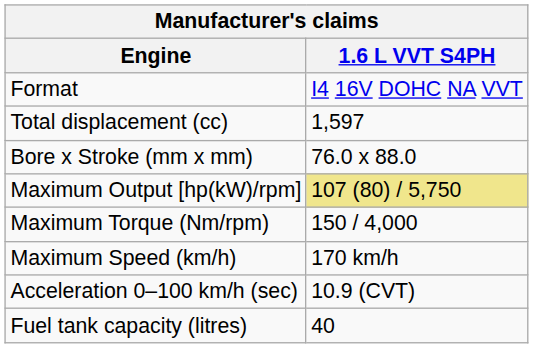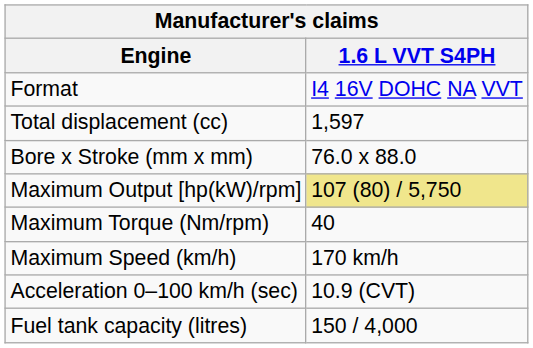Maximum Torque (Nm/rpm) | 1.6 L VVT S4PH: 150 / 4,000 -> 40
Fuel tank capacity (litres) | 1.6 L VVT S4PH: 40 -> 150 / 4,000
